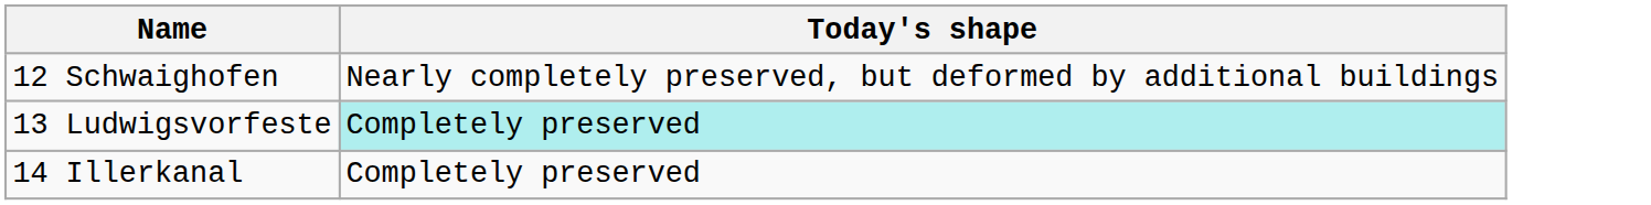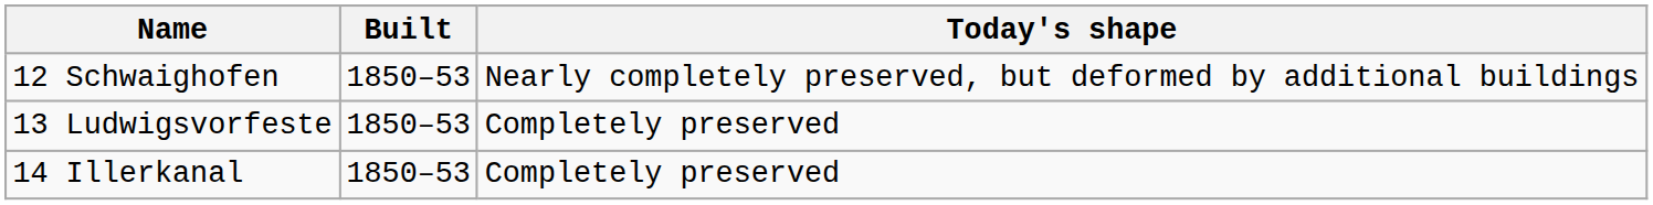+ column: Built | 1850–53 | 1850–53 | 1850–53
13 Ludwigsvorfeste | Today's shape: paleturquoise background -> no background
